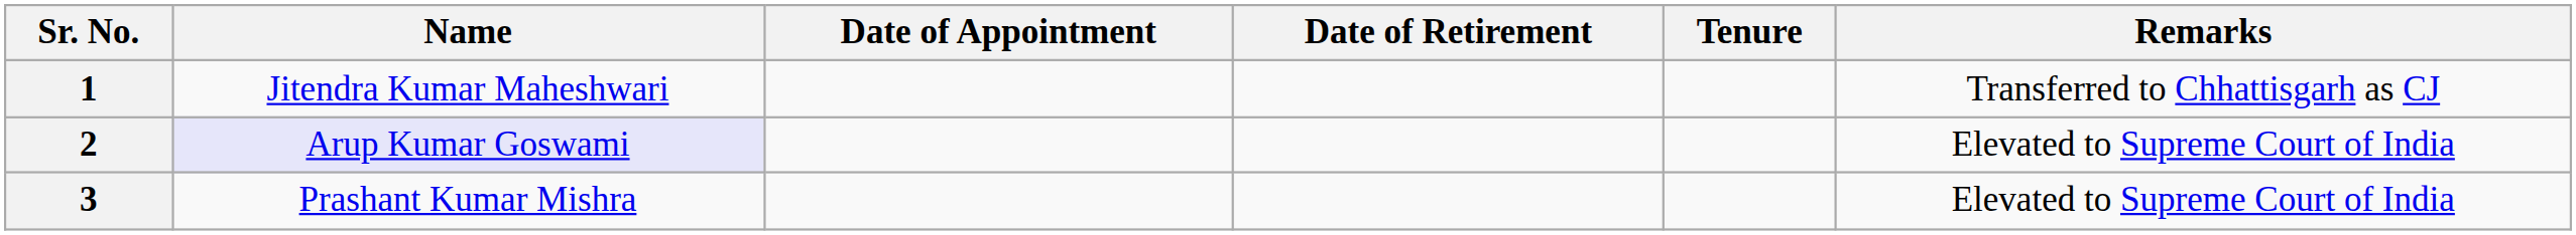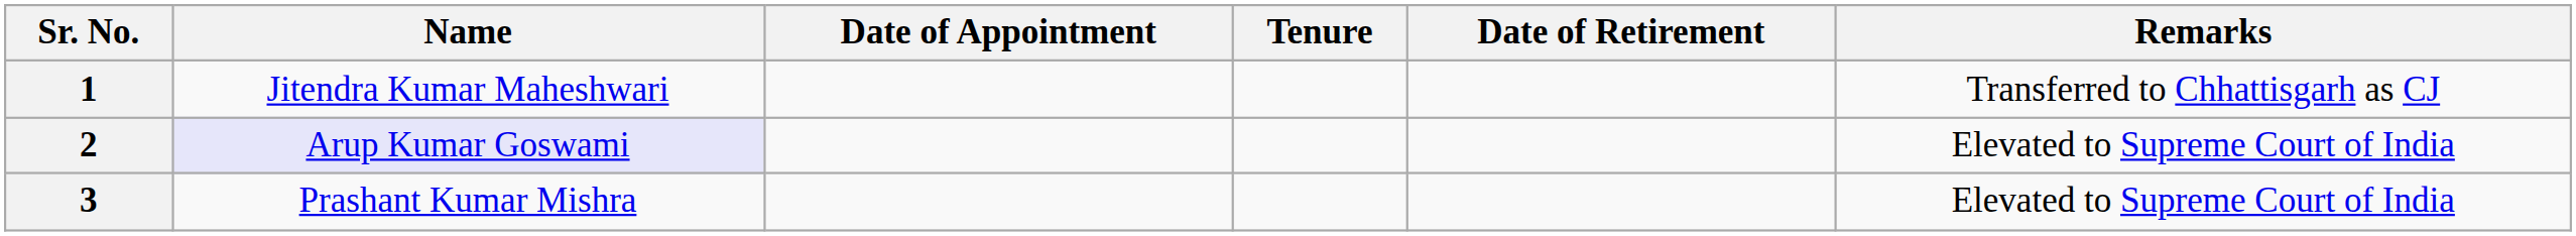columns swapped: Date of Retirement <-> Tenure
